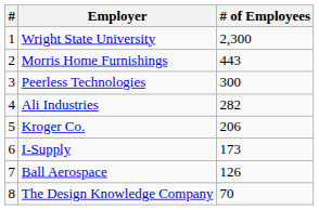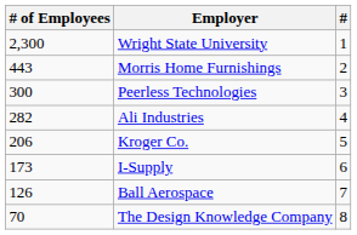columns swapped: # <-> # of Employees
